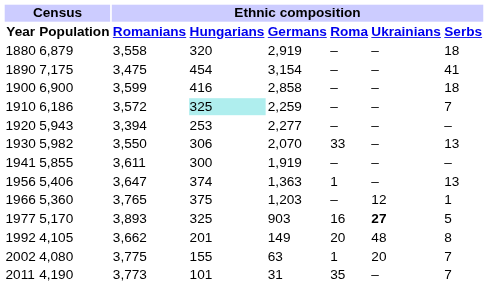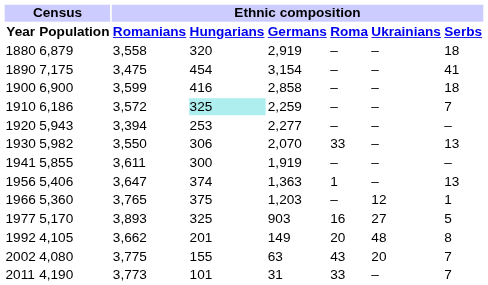1977 | Ethnic composition / Ukrainians: bold -> normal
2002 | Ethnic composition / Roma: 1 -> 43
2011 | Ethnic composition / Roma: 35 -> 33
